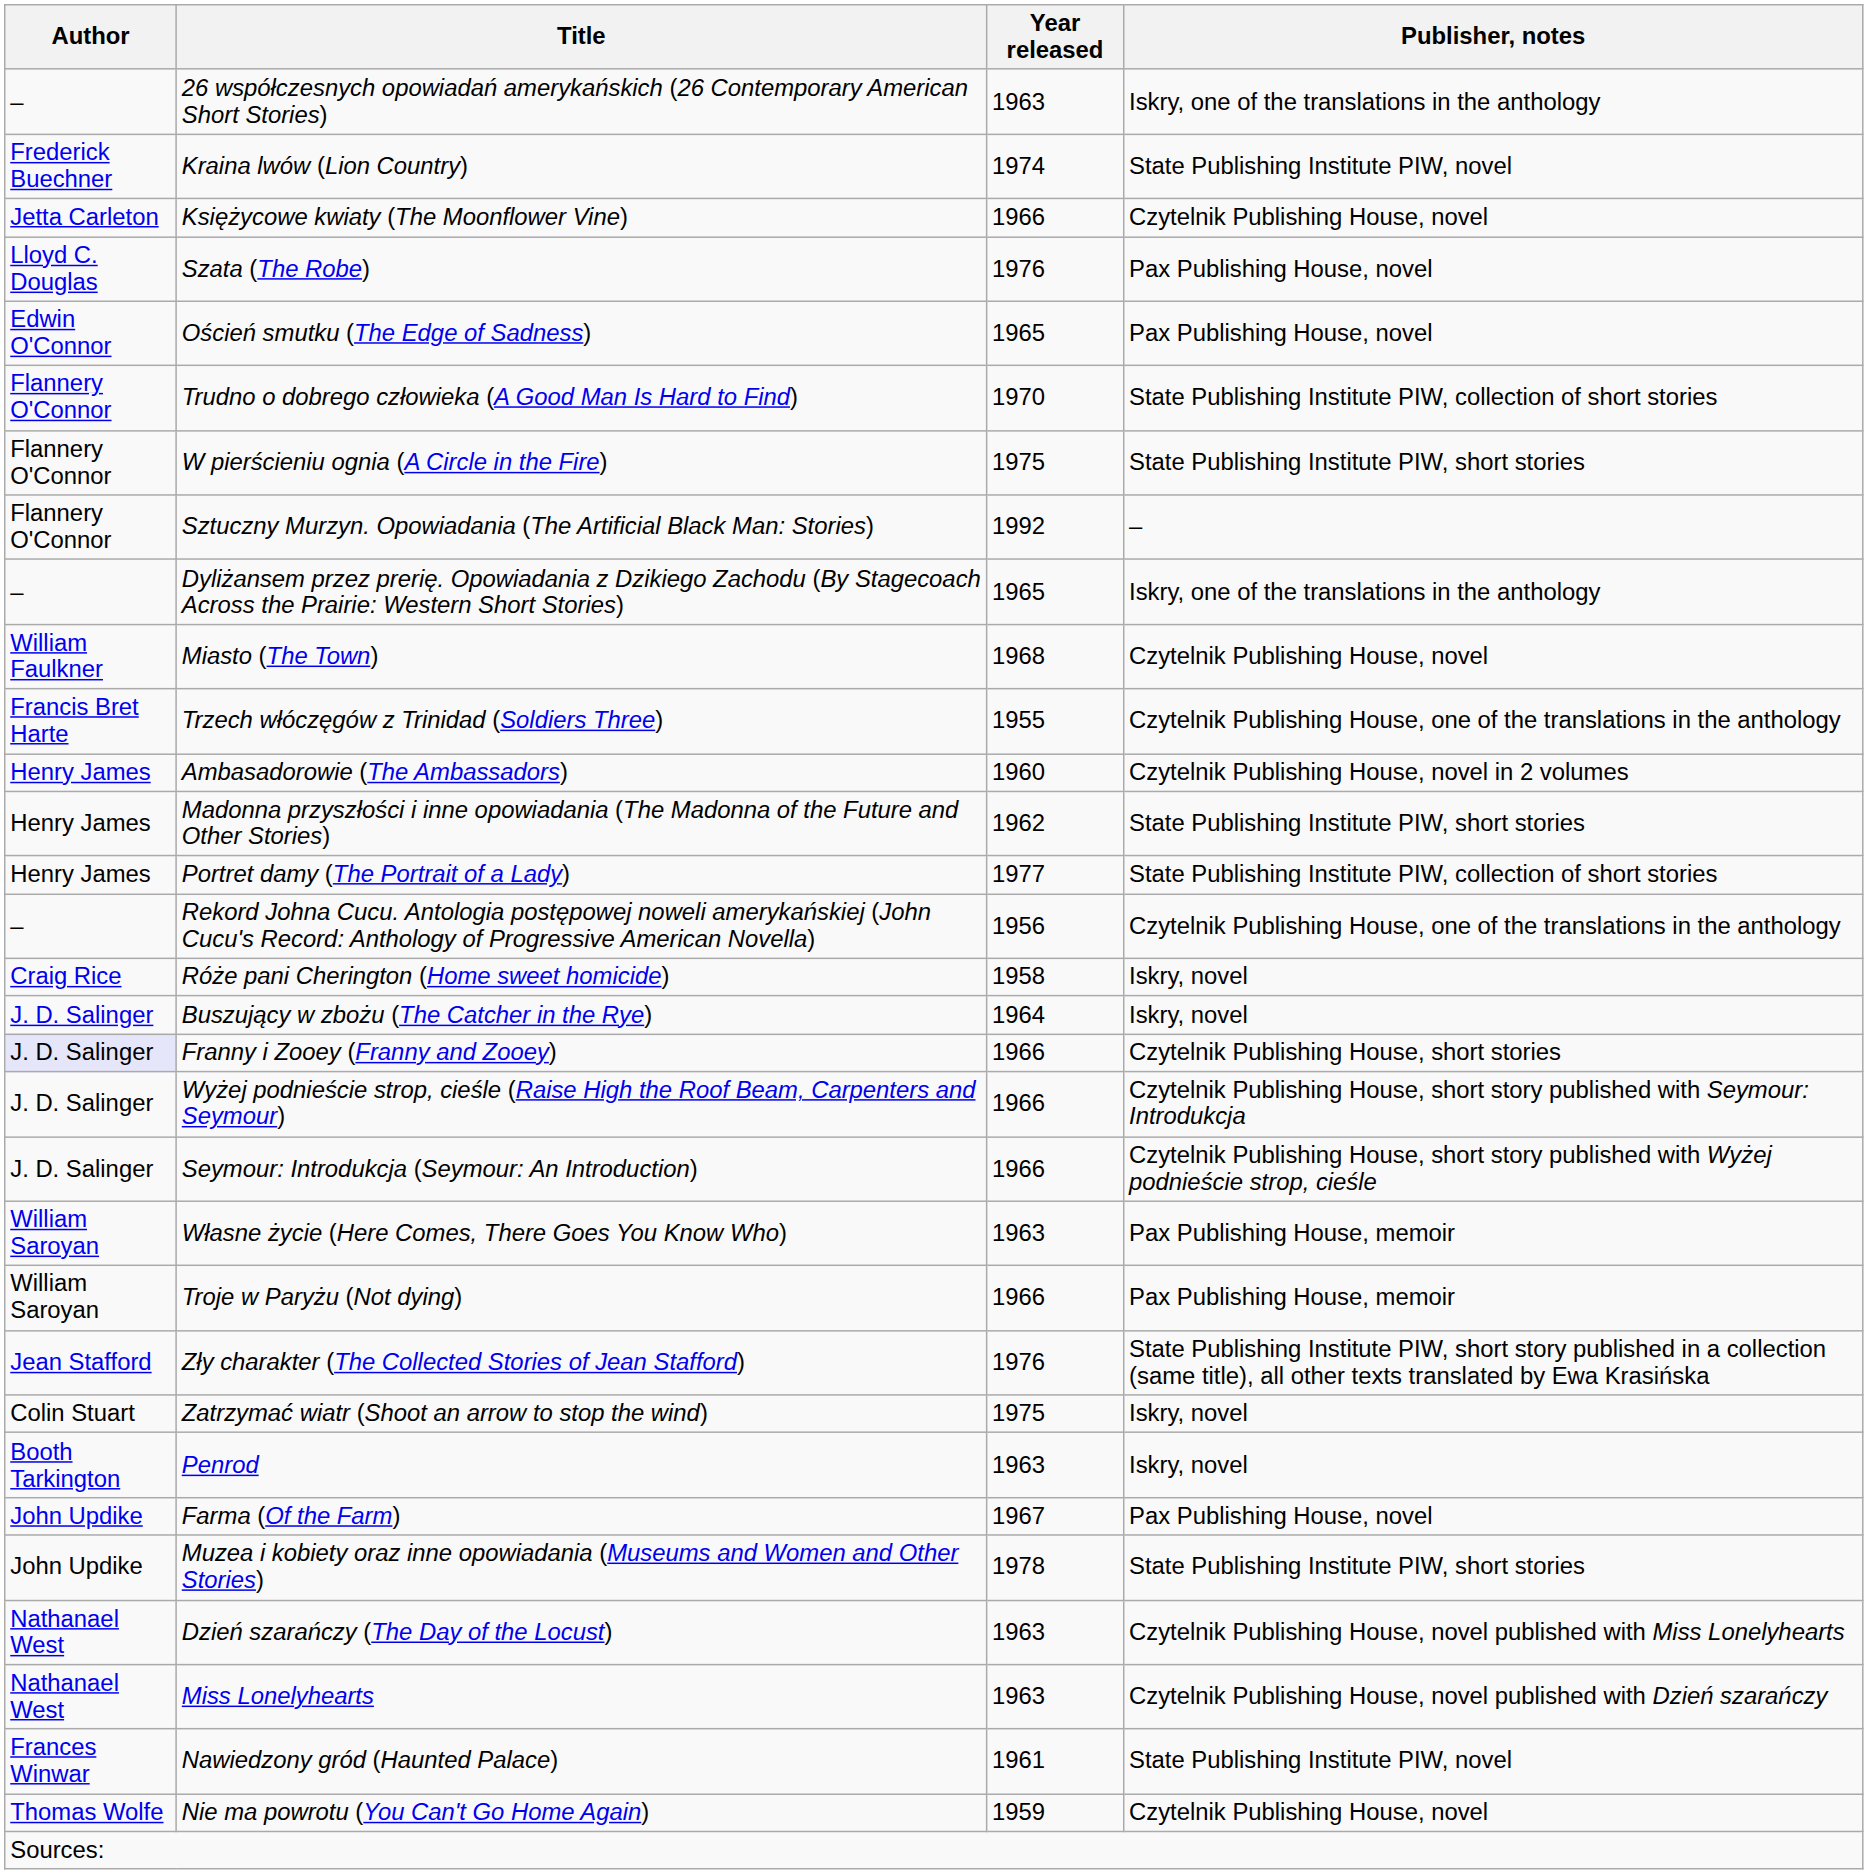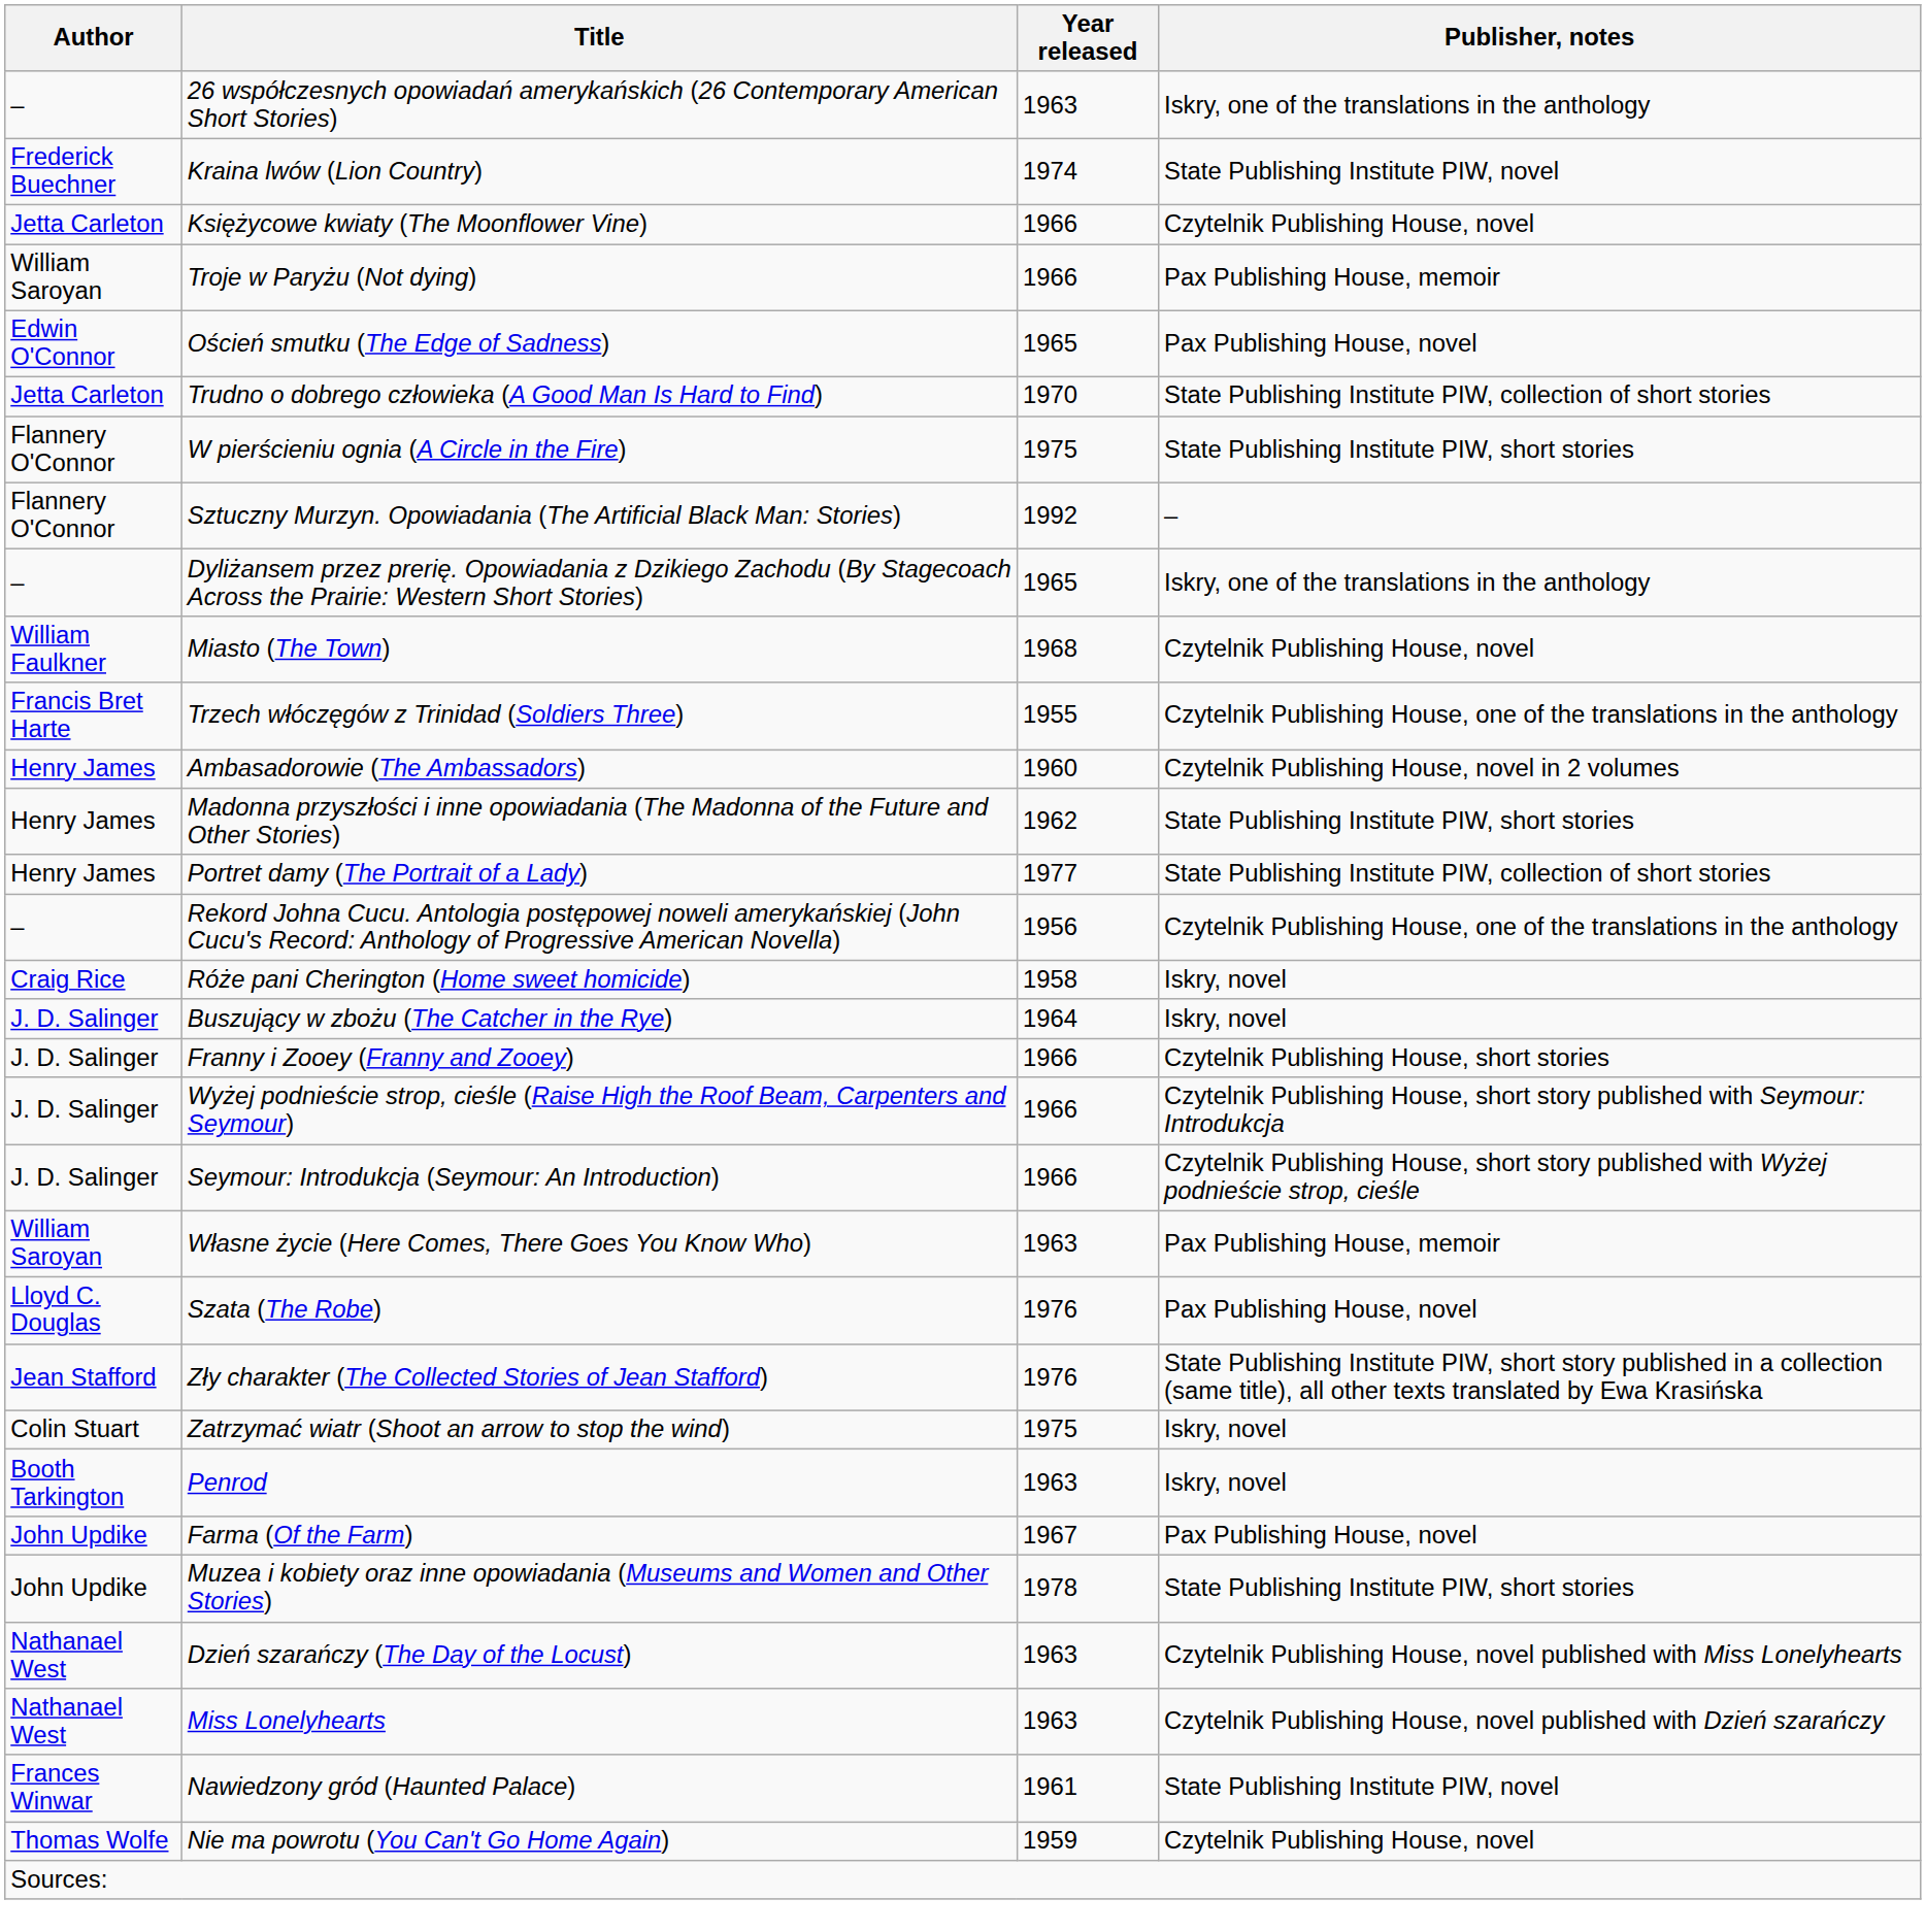rows swapped: Szata (The Robe) <-> Troje w Paryżu (Not dying)
Trudno o dobrego człowieka (A Good Man Is Hard to Find) | Author: Flannery O'Connor -> Jetta Carleton
Franny i Zooey (Franny and Zooey) | Author: lavender background -> no background
